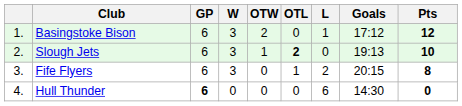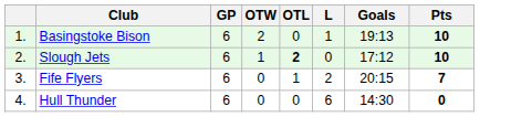- column: W | 3 | 3 | 3 | 0
Basingstoke Bison | Goals: 17:12 -> 19:13
Basingstoke Bison | Pts: 12 -> 10
Slough Jets | Goals: 19:13 -> 17:12
Fife Flyers | Pts: 8 -> 7
Hull Thunder | GP: bold -> normal
